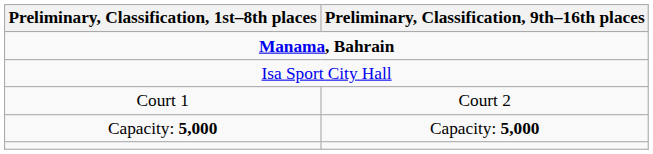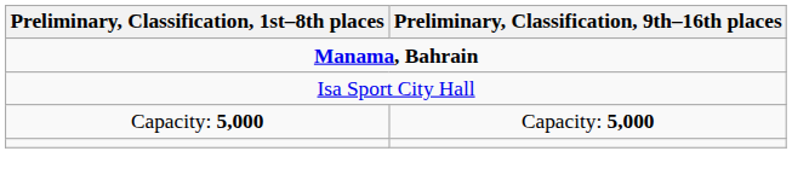- row: Court 1 | Court 2
